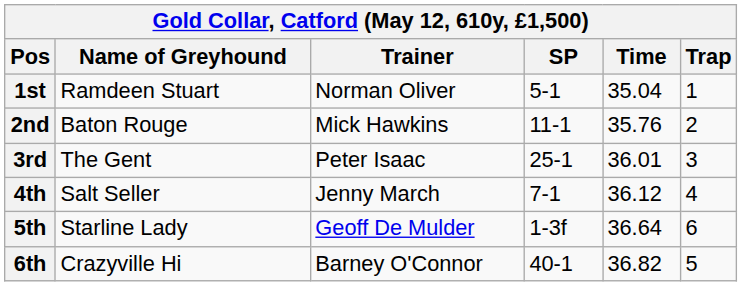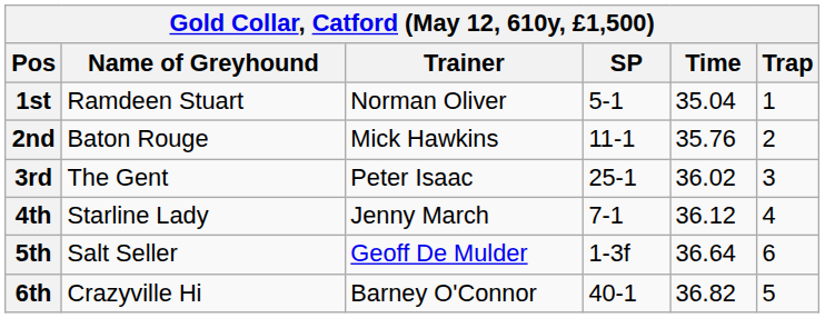3rd | Time: 36.01 -> 36.02
4th | Name of Greyhound: Salt Seller -> Starline Lady
5th | Name of Greyhound: Starline Lady -> Salt Seller
